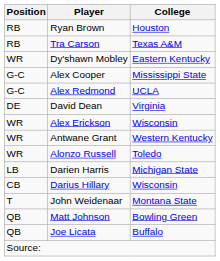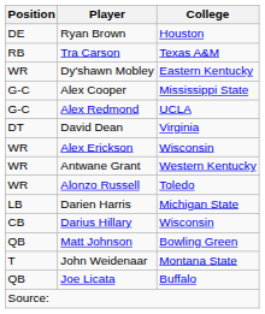Ryan Brown | Position: RB -> DE
David Dean | Position: DE -> DT
rows swapped: Matt Johnson <-> John Weidenaar
